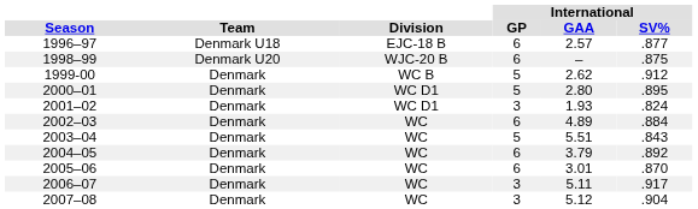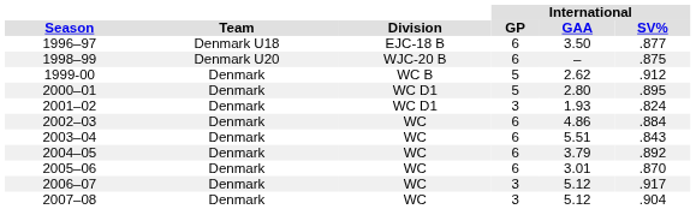1996–97 | International / GAA: 2.57 -> 3.50
2002–03 | International / GAA: 4.89 -> 4.86
2003–04 | International / GP: 5 -> 6
2006–07 | International / GAA: 5.11 -> 5.12
